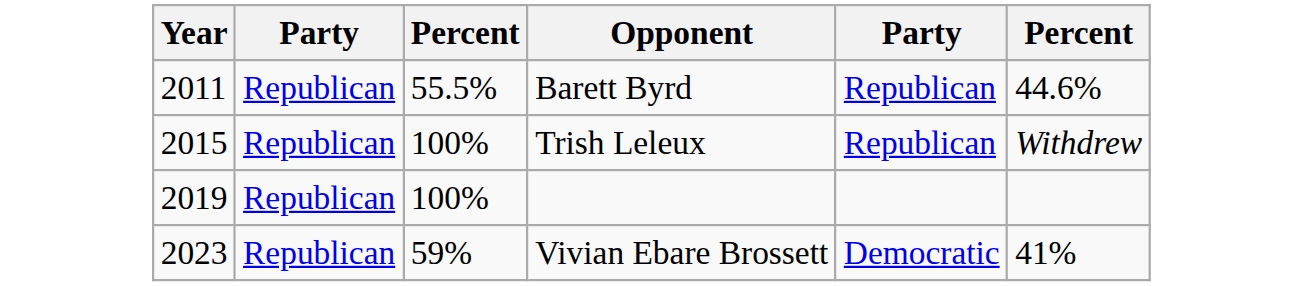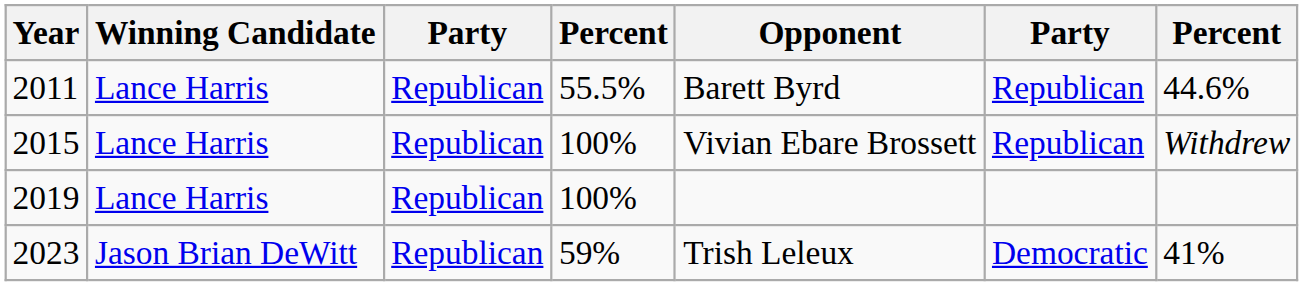+ column: Winning Candidate | Lance Harris | Lance Harris | Lance Harris | Jason Brian DeWitt
2015 | Opponent: Trish Leleux -> Vivian Ebare Brossett
2023 | Opponent: Vivian Ebare Brossett -> Trish Leleux
